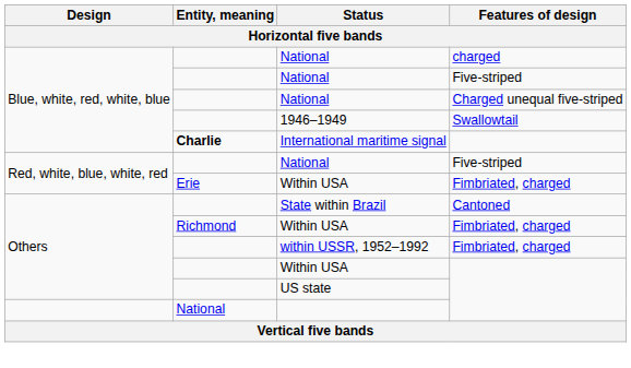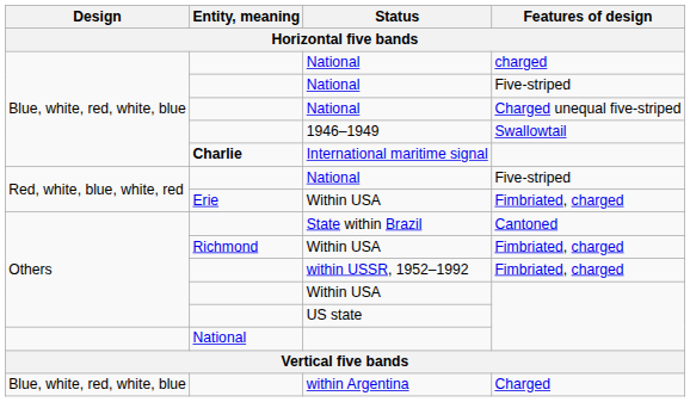+ row: Blue, white, red, white, blue | within Argentina | Charged
